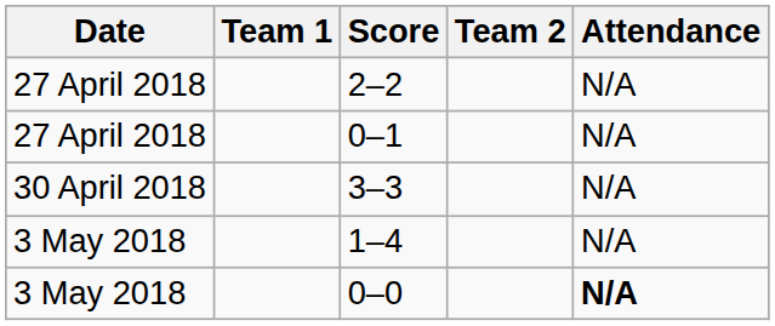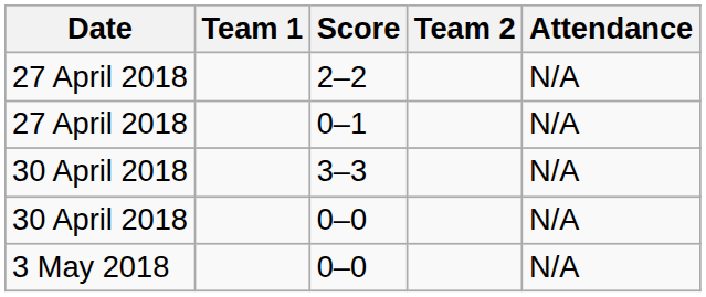+ row: 30 April 2018 | 0–0 | N/A
- row: 3 May 2018 | 1–4 | N/A
3 May 2018 / 0–0 | Attendance: bold -> normal
